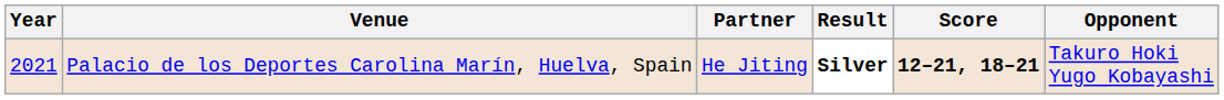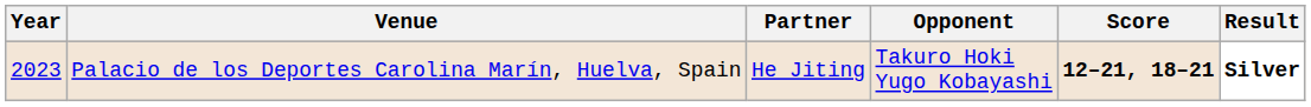columns swapped: Opponent <-> Result
Palacio de los Deportes Carolina Marín, Huelva, Spain | Year: 2021 -> 2023
